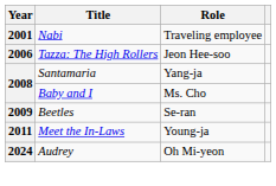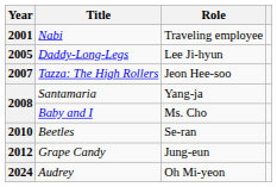+ row: 2005 | Daddy-Long-Legs | Lee Ji-hyun
Tazza: The High Rollers | Year: 2006 -> 2007
Beetles | Year: 2009 -> 2010
- row: 2011 | Meet the In-Laws | Young-ja
+ row: 2012 | Grape Candy | Jung-eun
